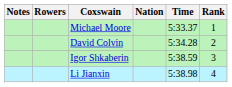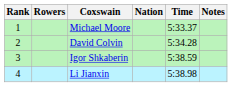columns swapped: Rank <-> Notes
